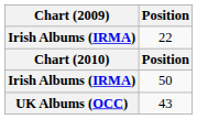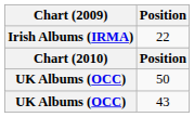50 | Chart (2009): Irish Albums (IRMA) -> UK Albums (OCC)
